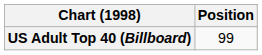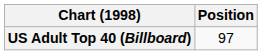US Adult Top 40 (Billboard) | Position: 99 -> 97
